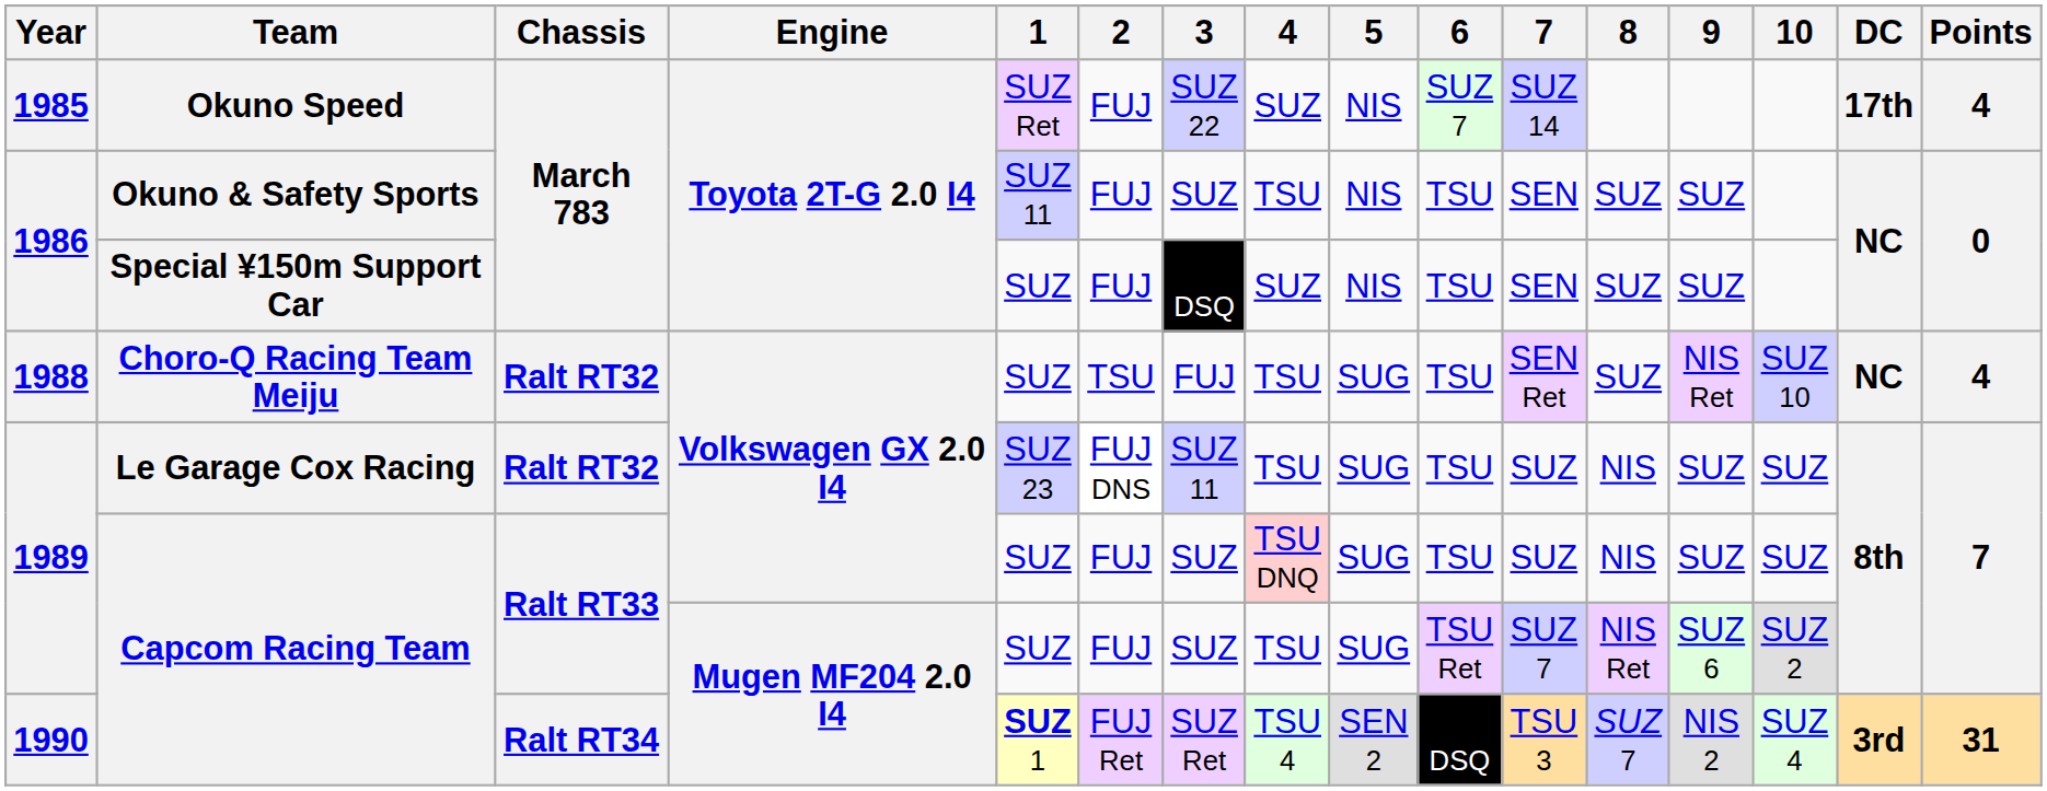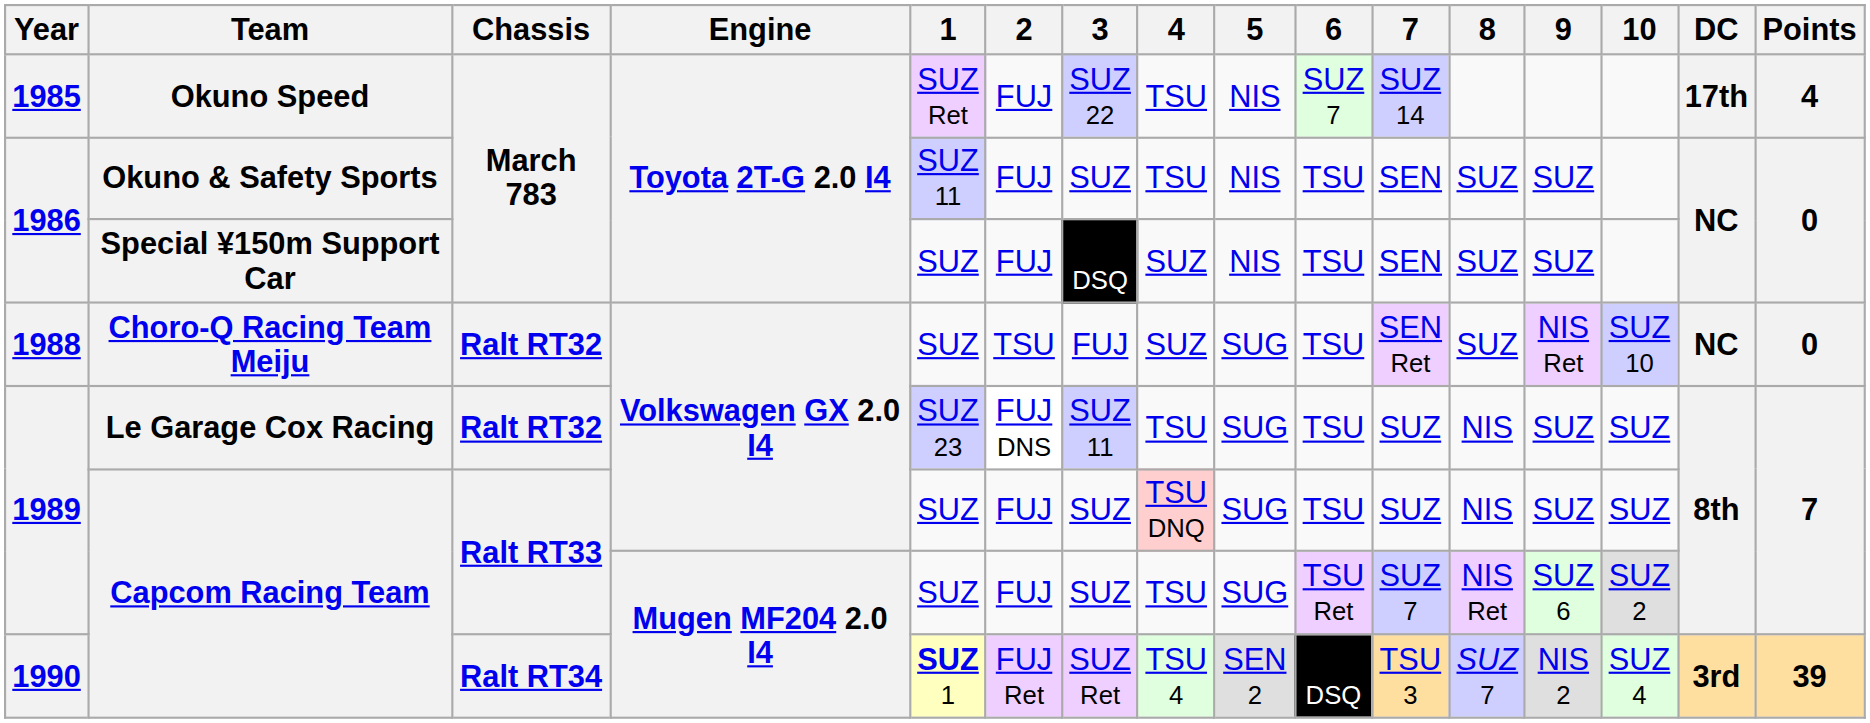Okuno Speed | 4: SUZ -> TSU
Choro-Q Racing Team Meiju | 4: TSU -> SUZ
Choro-Q Racing Team Meiju | Points: 4 -> 0
1990 / Capcom Racing Team | Points: 31 -> 39
